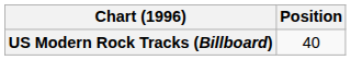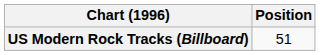US Modern Rock Tracks (Billboard) | Position: 40 -> 51
